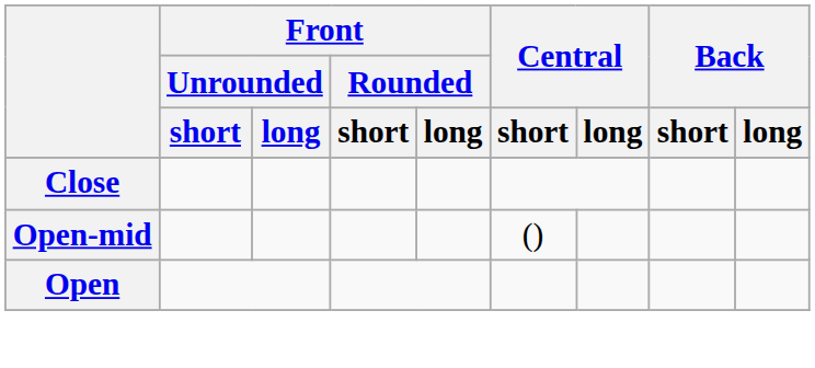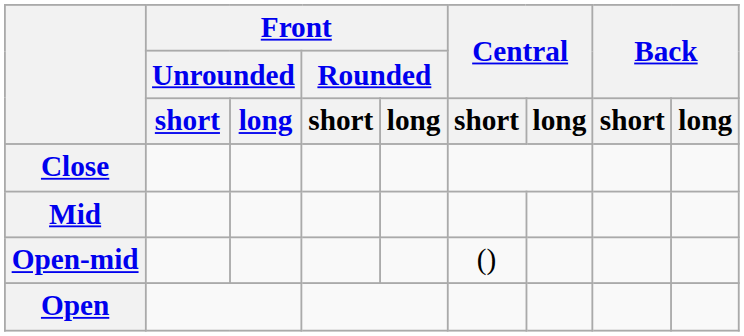+ row: Mid
